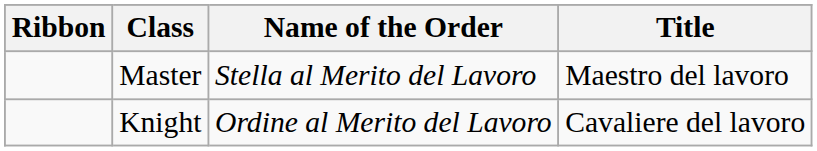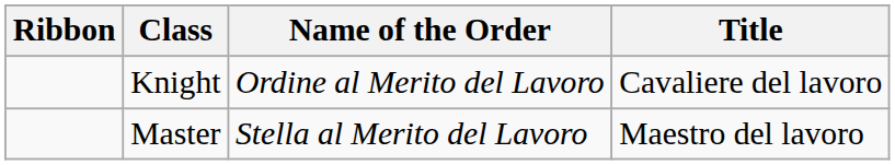rows swapped: Knight <-> Master
